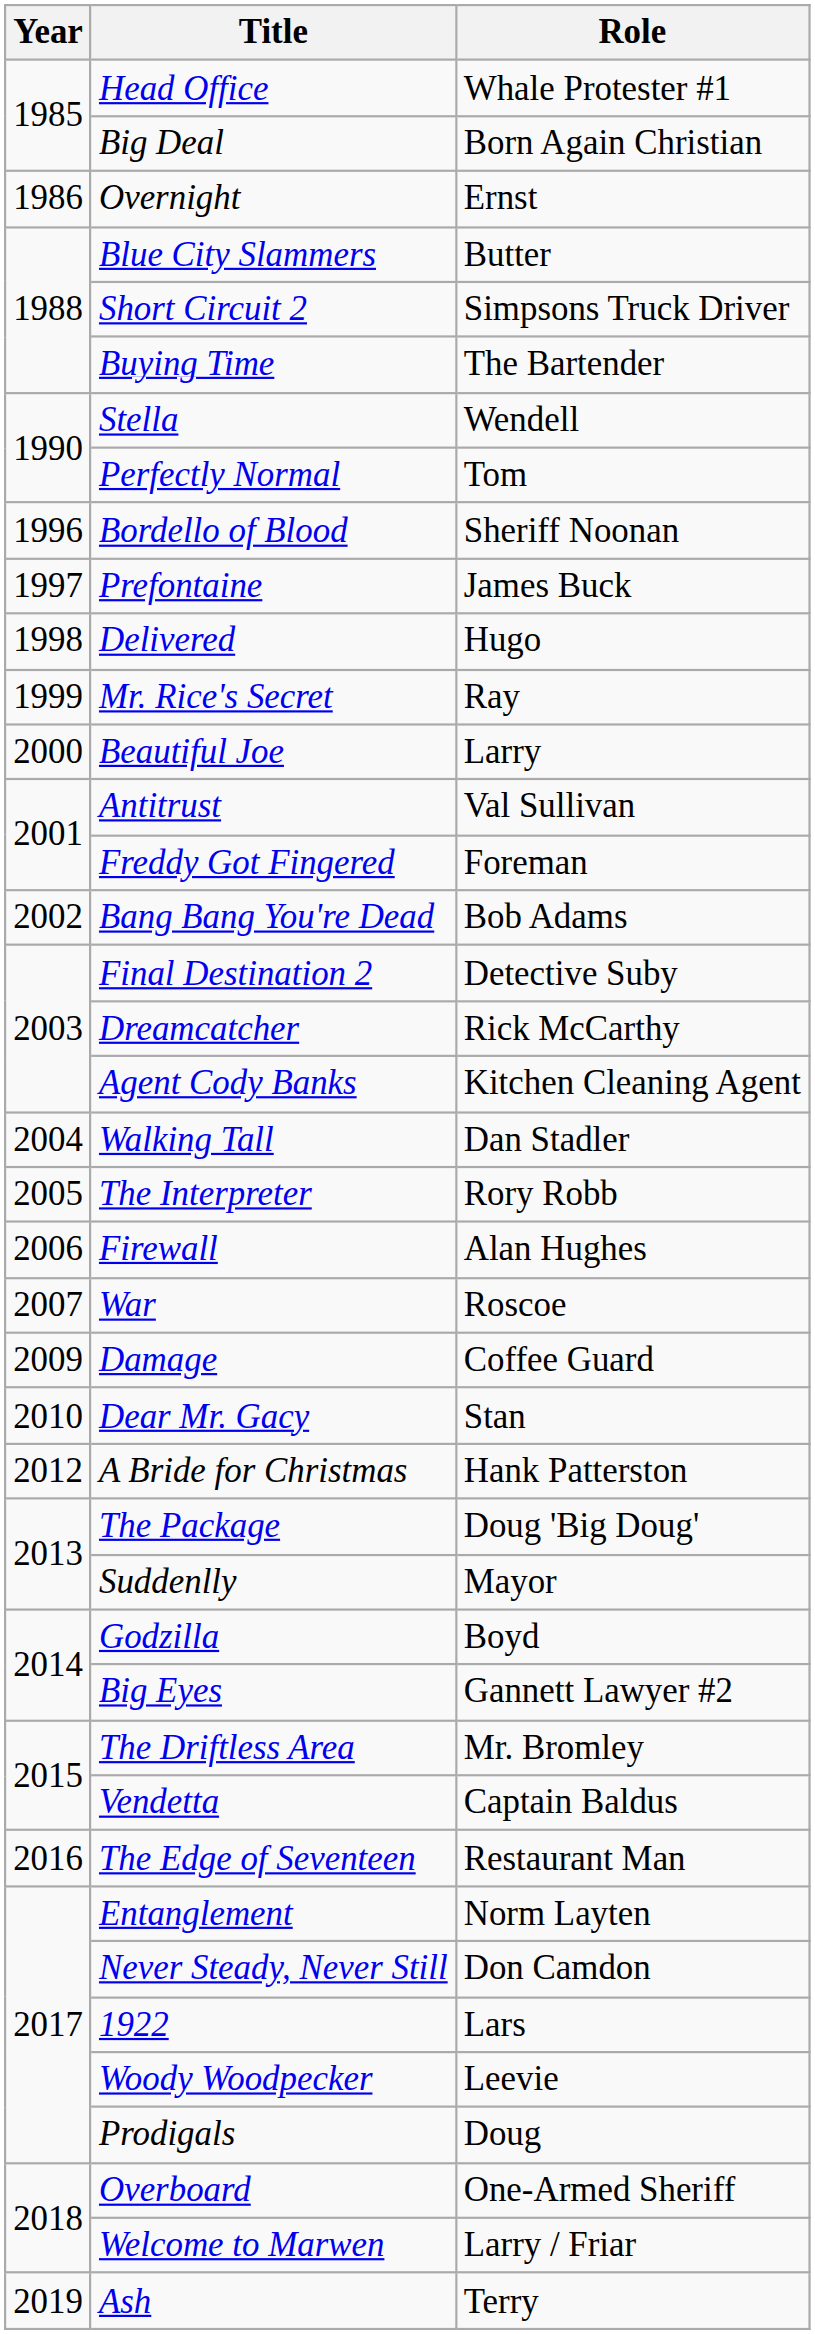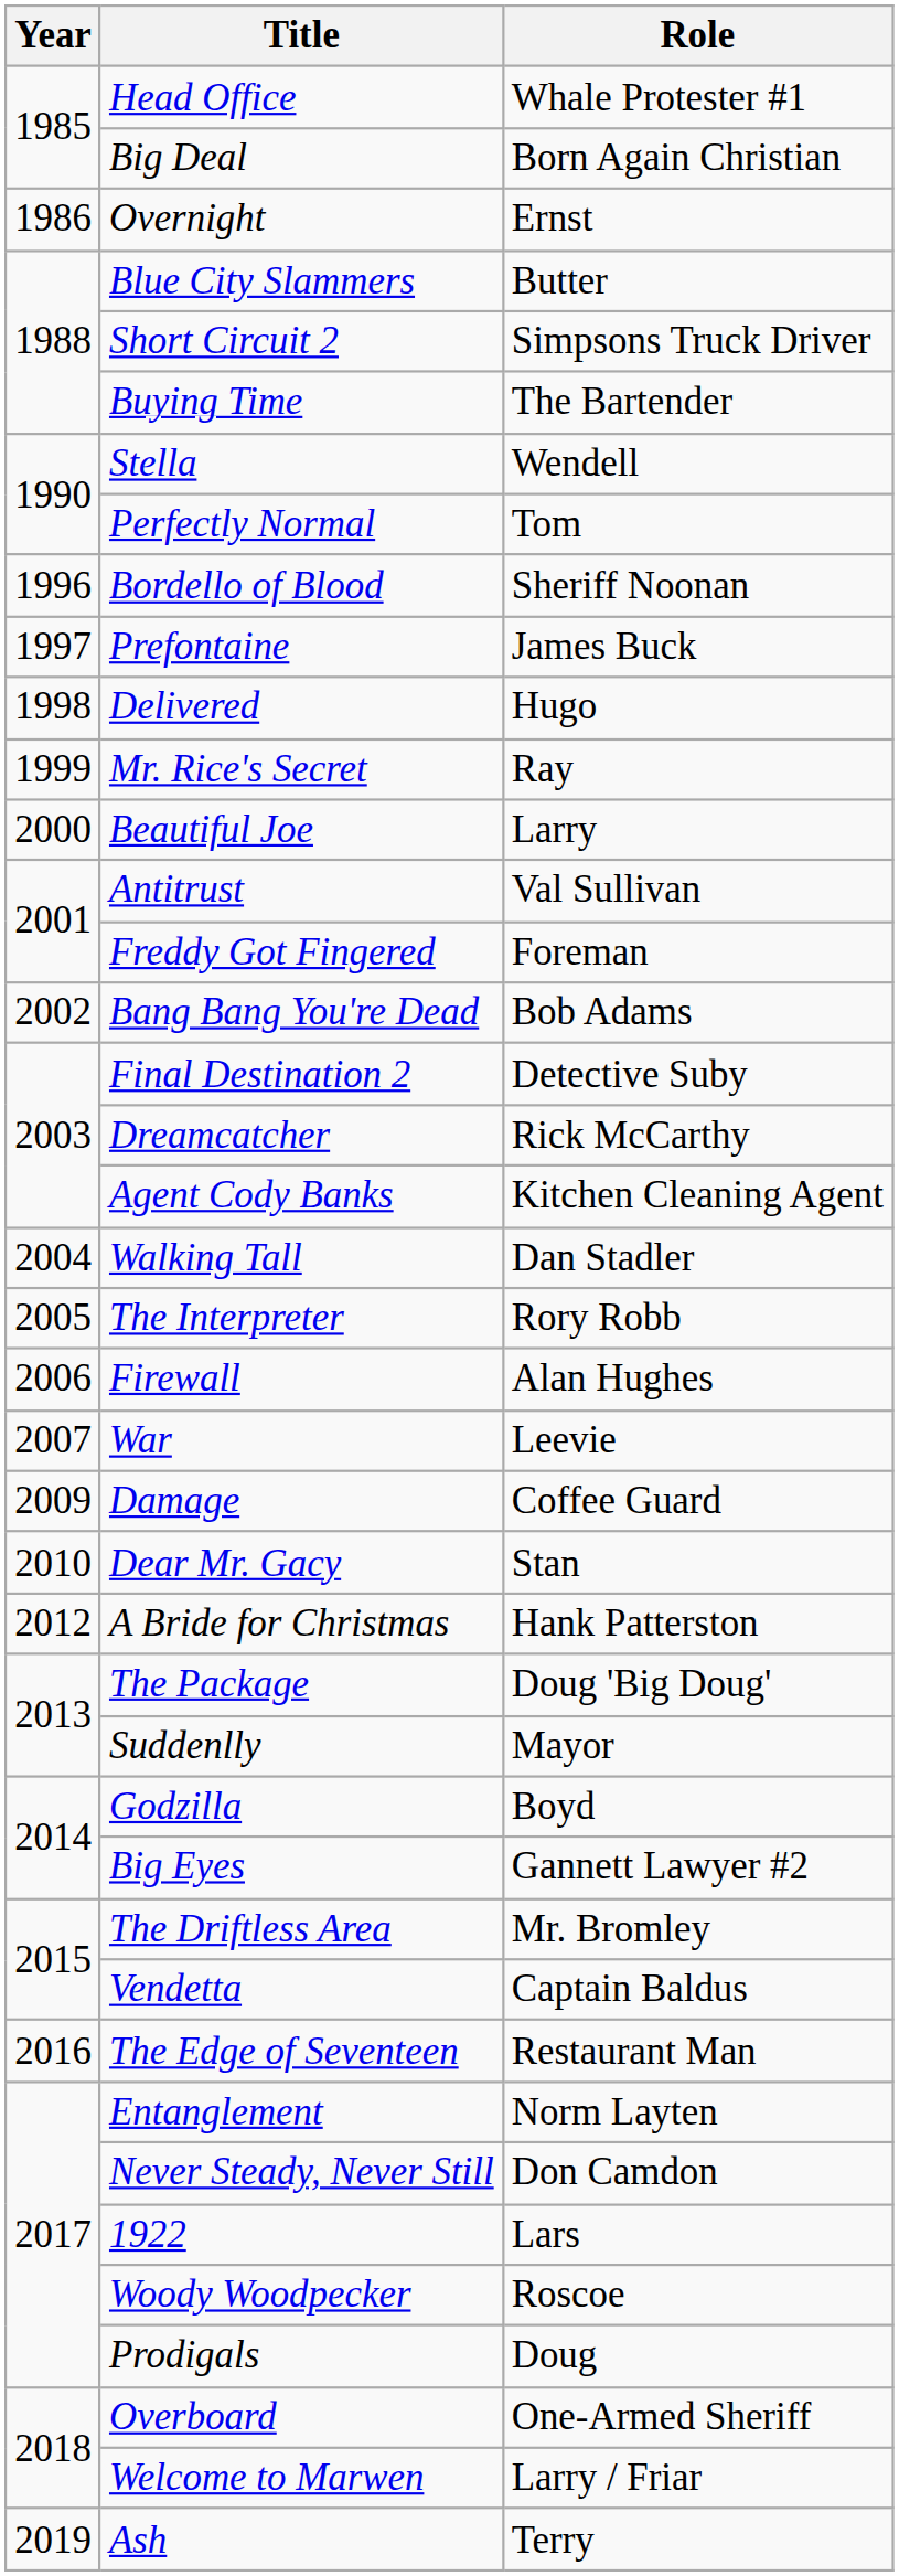War | Role: Roscoe -> Leevie
Woody Woodpecker | Role: Leevie -> Roscoe
